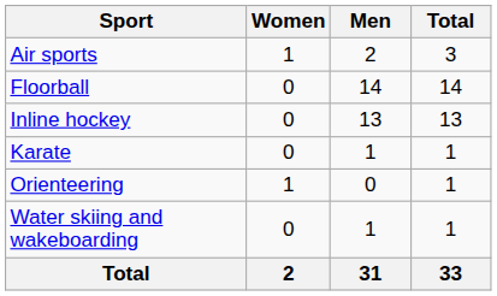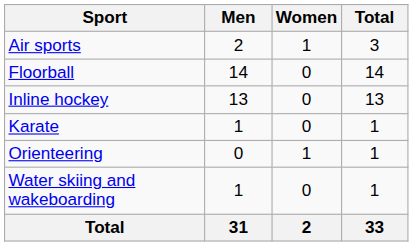columns swapped: Men <-> Women
